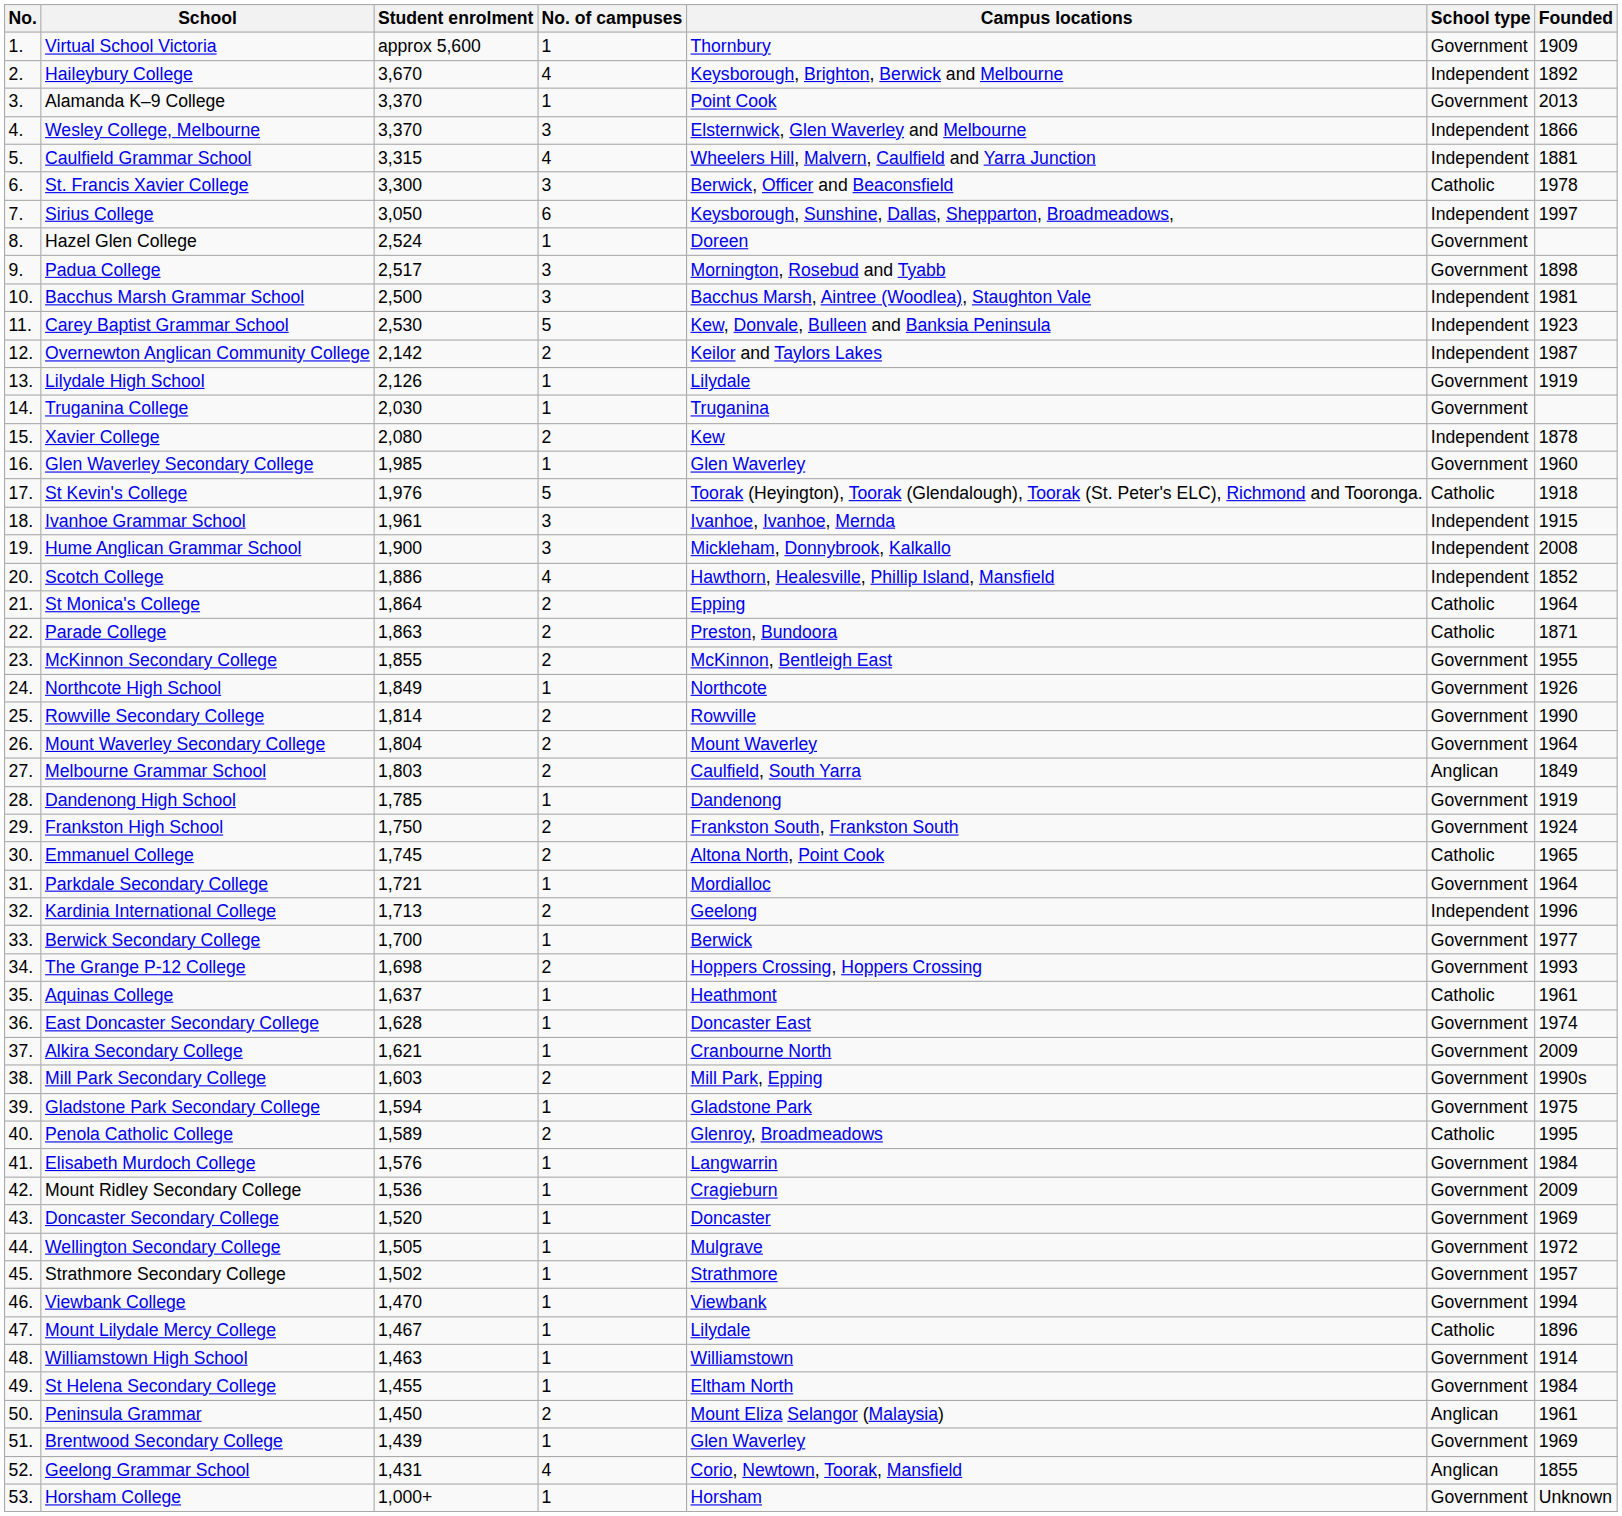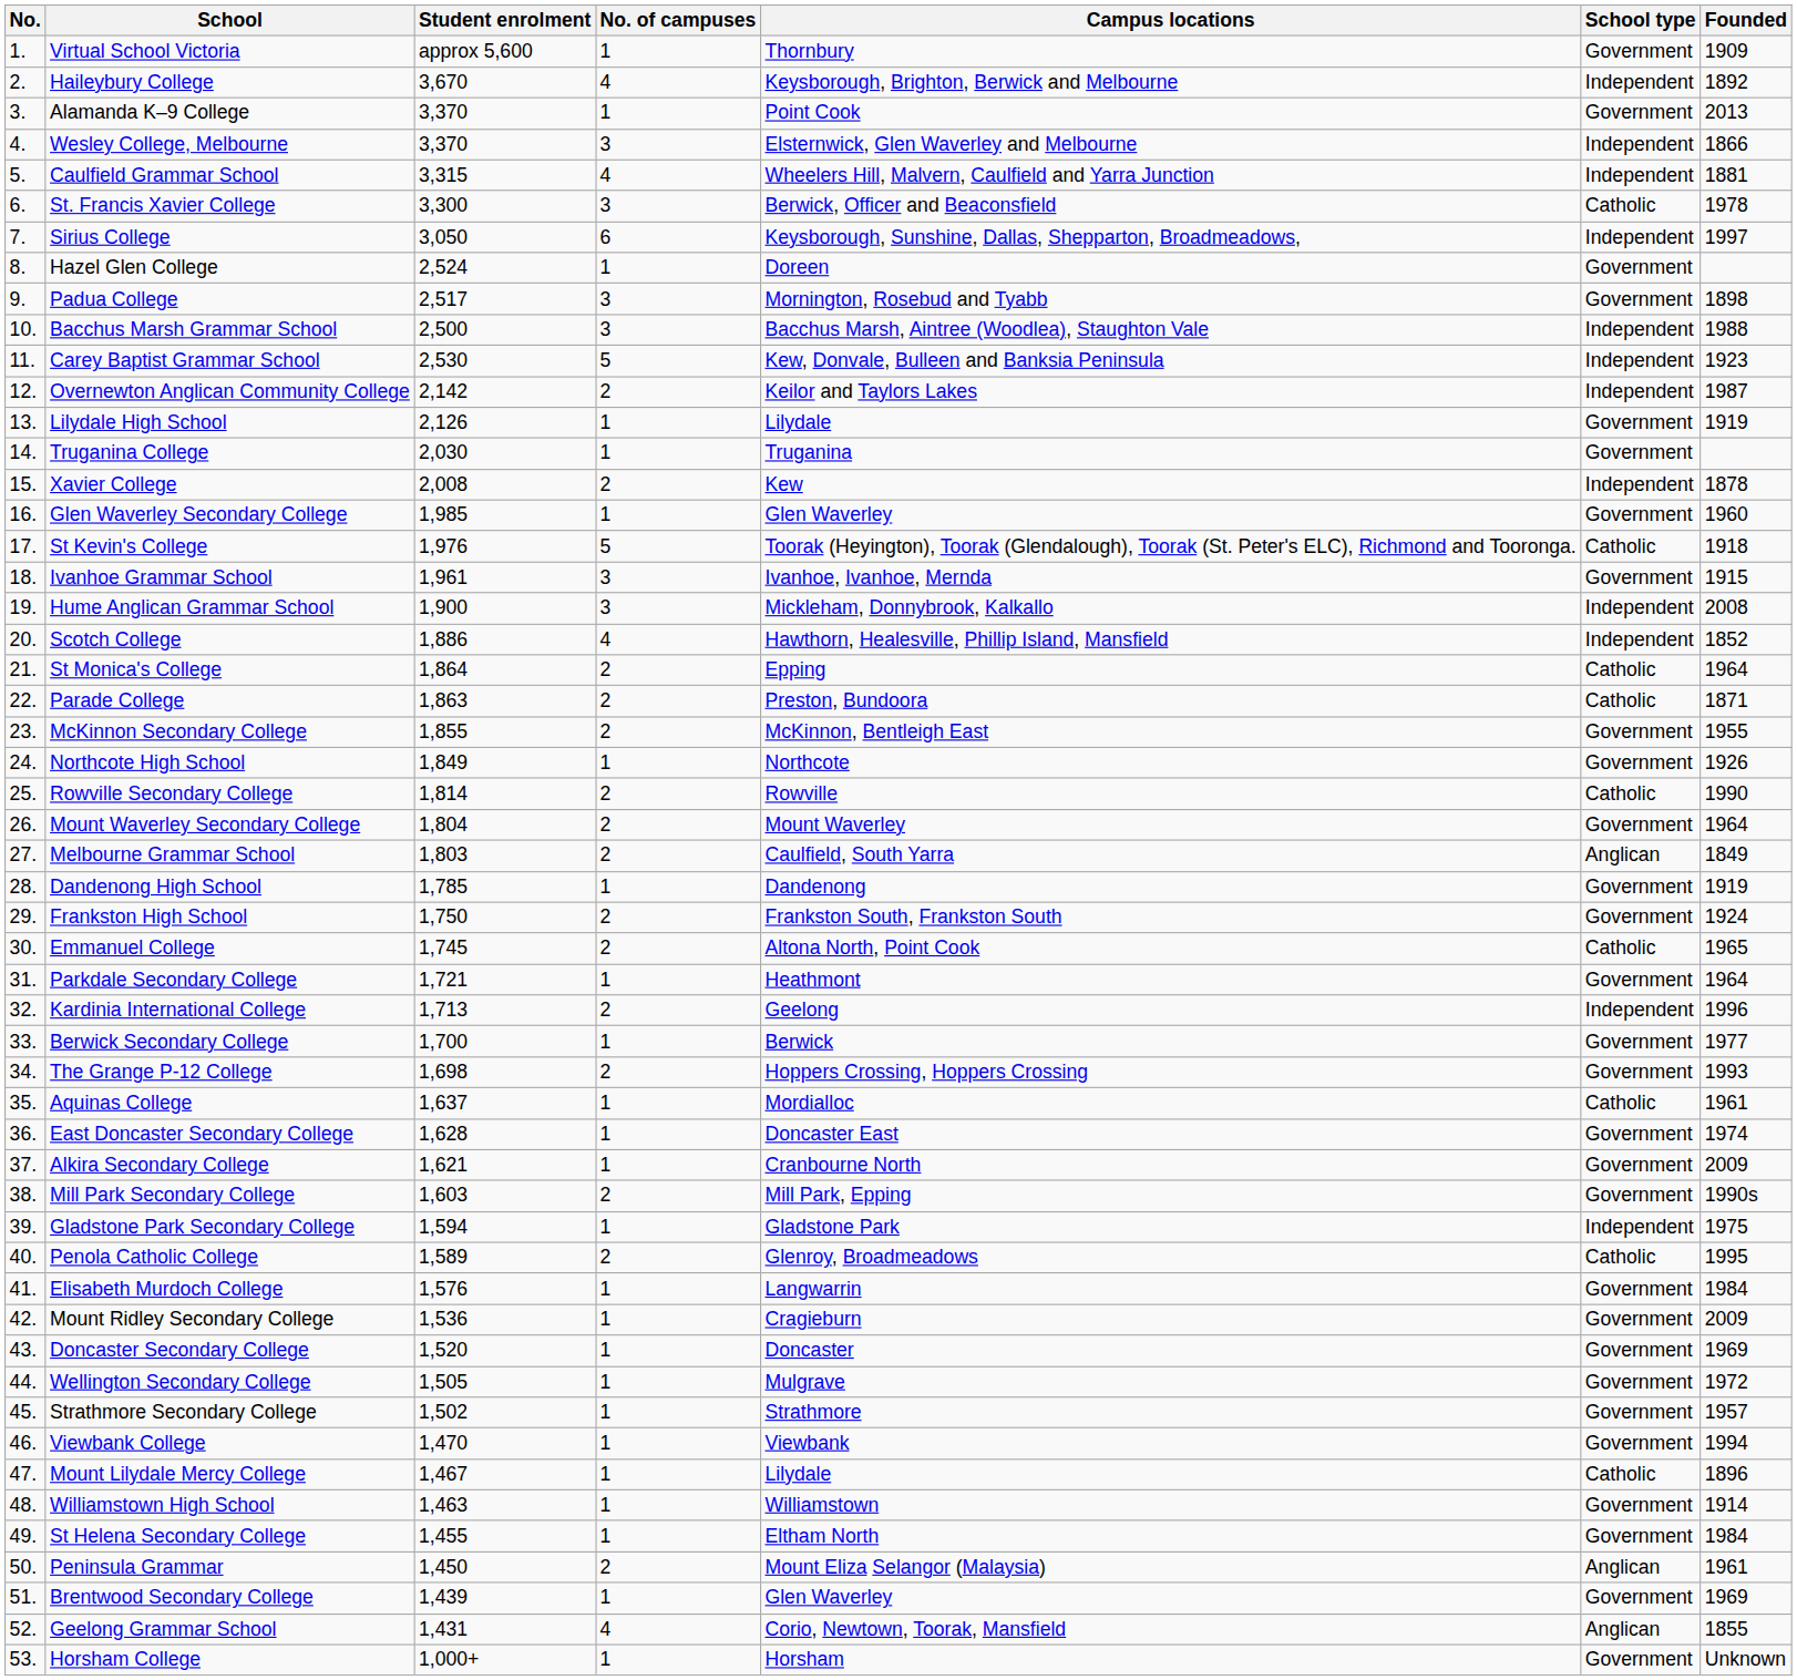Bacchus Marsh Grammar School | Founded: 1981 -> 1988
Xavier College | Student enrolment: 2,080 -> 2,008
Ivanhoe Grammar School | School type: Independent -> Government
Rowville Secondary College | School type: Government -> Catholic
Parkdale Secondary College | Campus locations: Mordialloc -> Heathmont
Aquinas College | Campus locations: Heathmont -> Mordialloc
Gladstone Park Secondary College | School type: Government -> Independent
